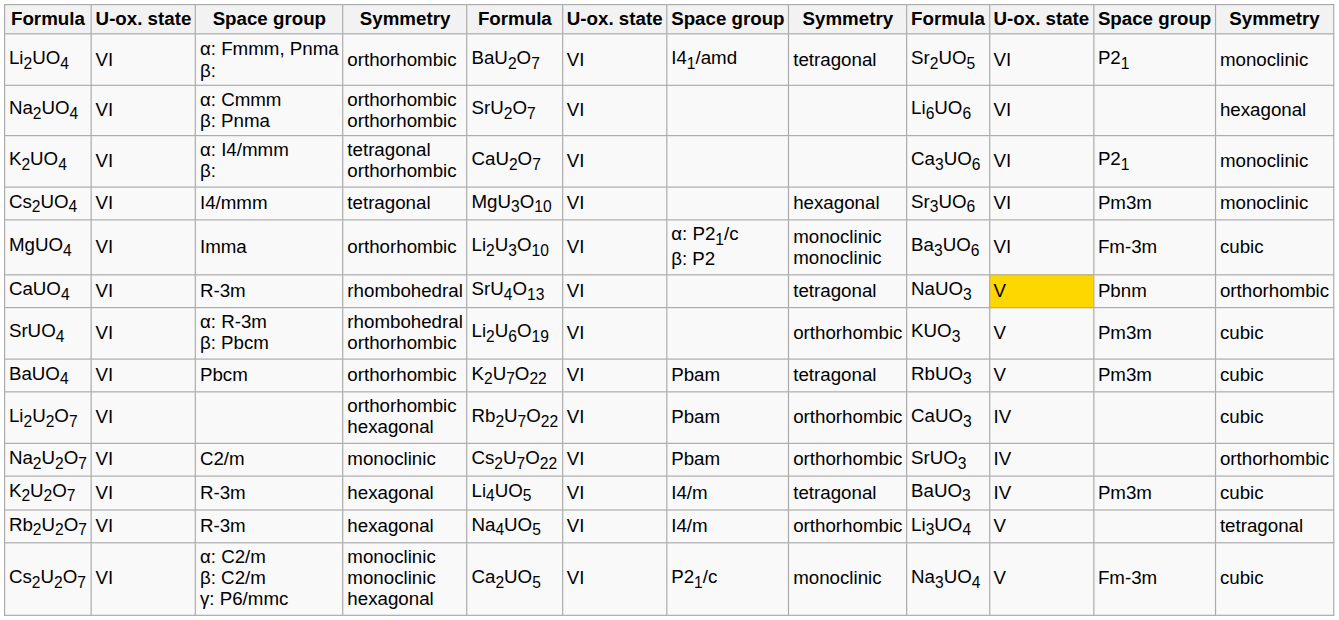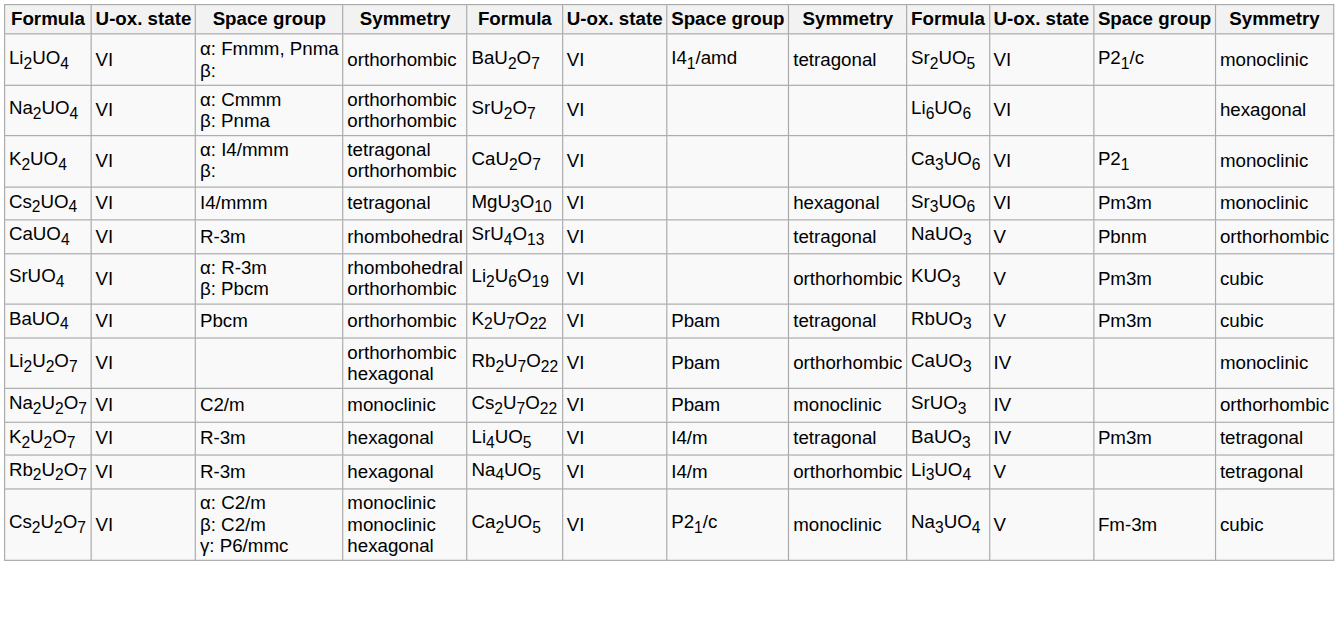Li2UO4 | column 11: P21 -> P21/c
- row: MgUO4 | VI | Imma | orthorhombic | Li2U3O10 | VI | α: P21/c β: P2 | monoclinic monoclinic | Ba3UO6 | VI | Fm-3m | cubic
CaUO4 | column 10: gold background -> no background
Li2U2O7 | column 12: cubic -> monoclinic
Na2U2O7 | column 8: orthorhombic -> monoclinic
K2U2O7 | column 12: cubic -> tetragonal
